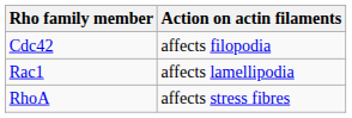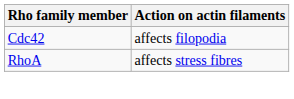- row: Rac1 | affects lamellipodia
